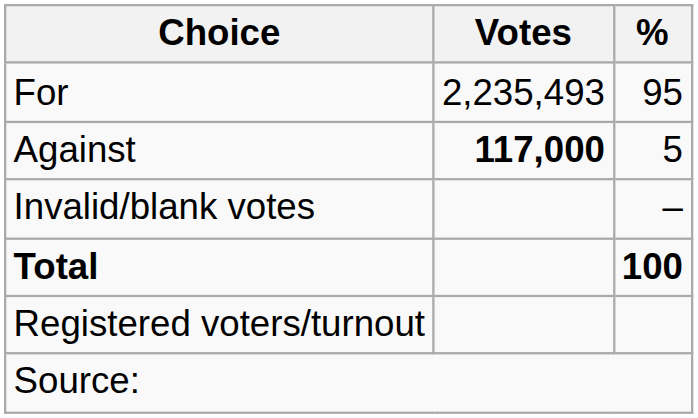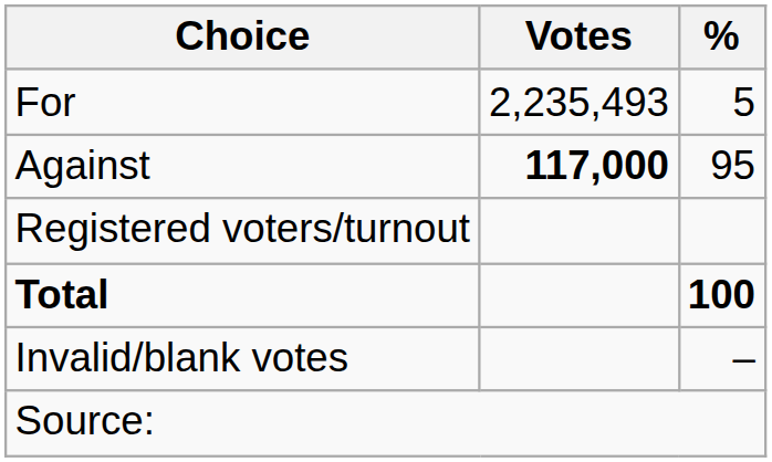For | %: 95 -> 5
Against | %: 5 -> 95
rows swapped: Invalid/blank votes <-> Registered voters/turnout
